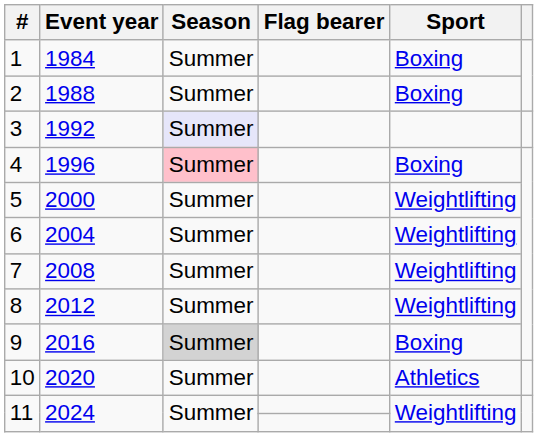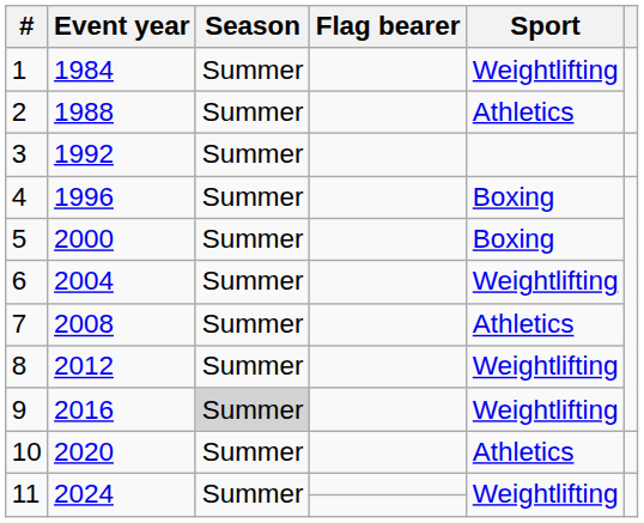1 | Sport: Boxing -> Weightlifting
2 | Sport: Boxing -> Athletics
3 | Season: lavender background -> no background
4 | Season: pink background -> no background
5 | Sport: Weightlifting -> Boxing
7 | Sport: Weightlifting -> Athletics
9 | Sport: Boxing -> Weightlifting
